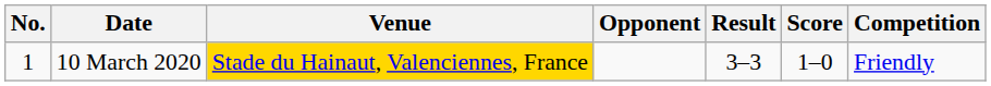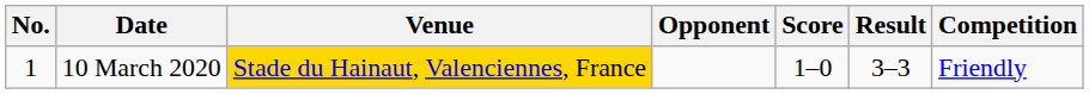columns swapped: Score <-> Result
